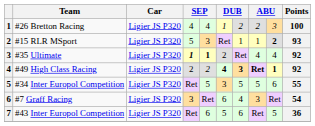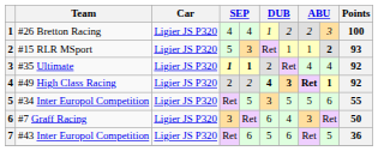#7 Graff Racing | Points: 54 -> 50
